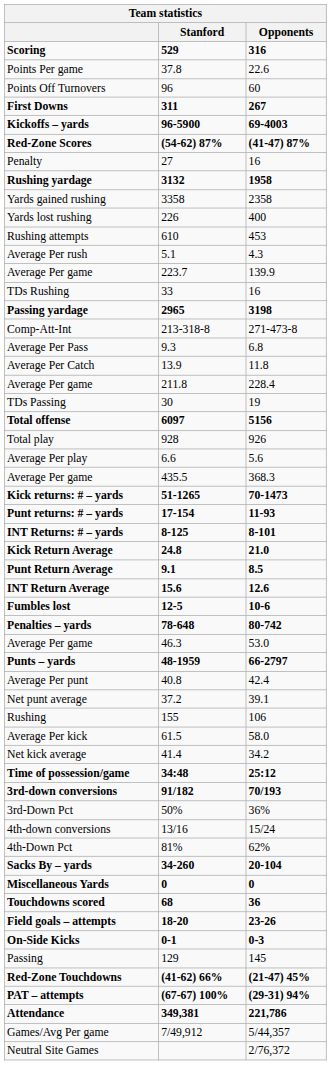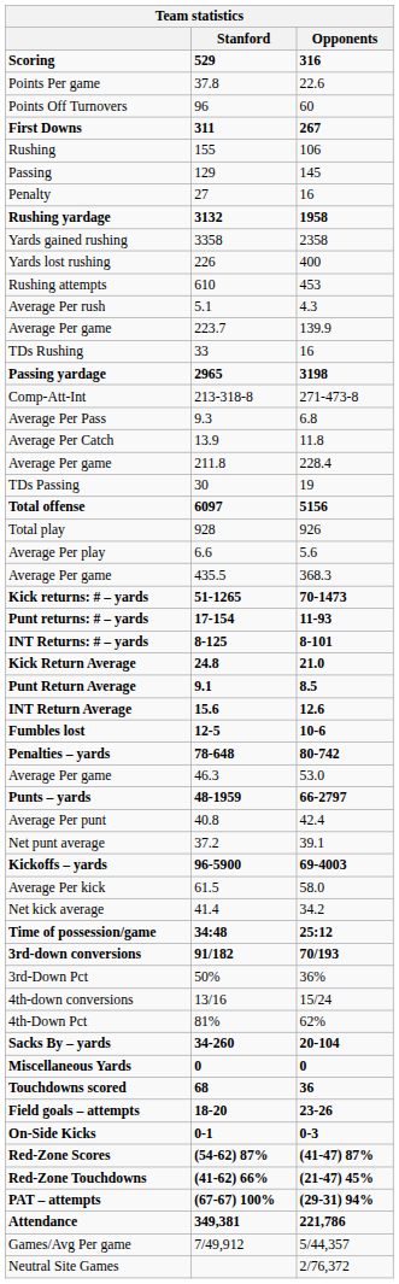rows swapped: Rushing <-> Kickoffs – yards
rows swapped: Passing <-> Red-Zone Scores
